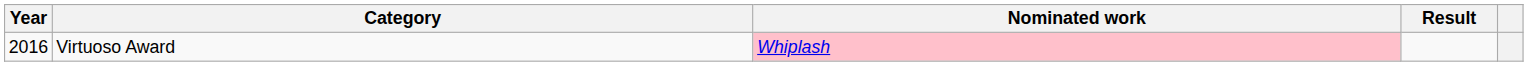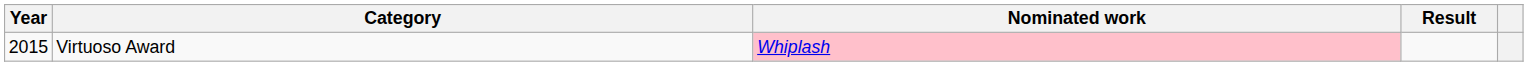Virtuoso Award | Year: 2016 -> 2015
